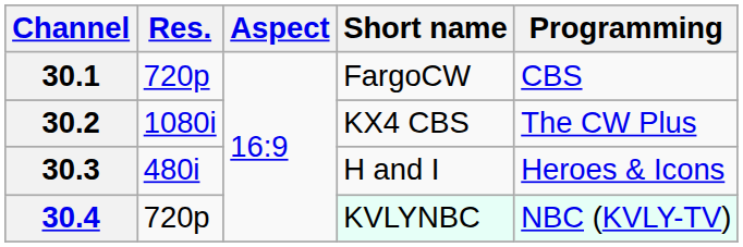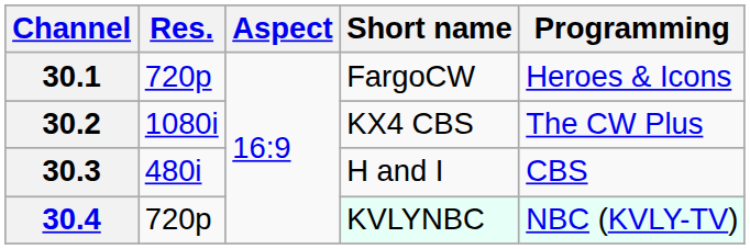30.1 | Programming: CBS -> Heroes & Icons
30.3 | Programming: Heroes & Icons -> CBS
